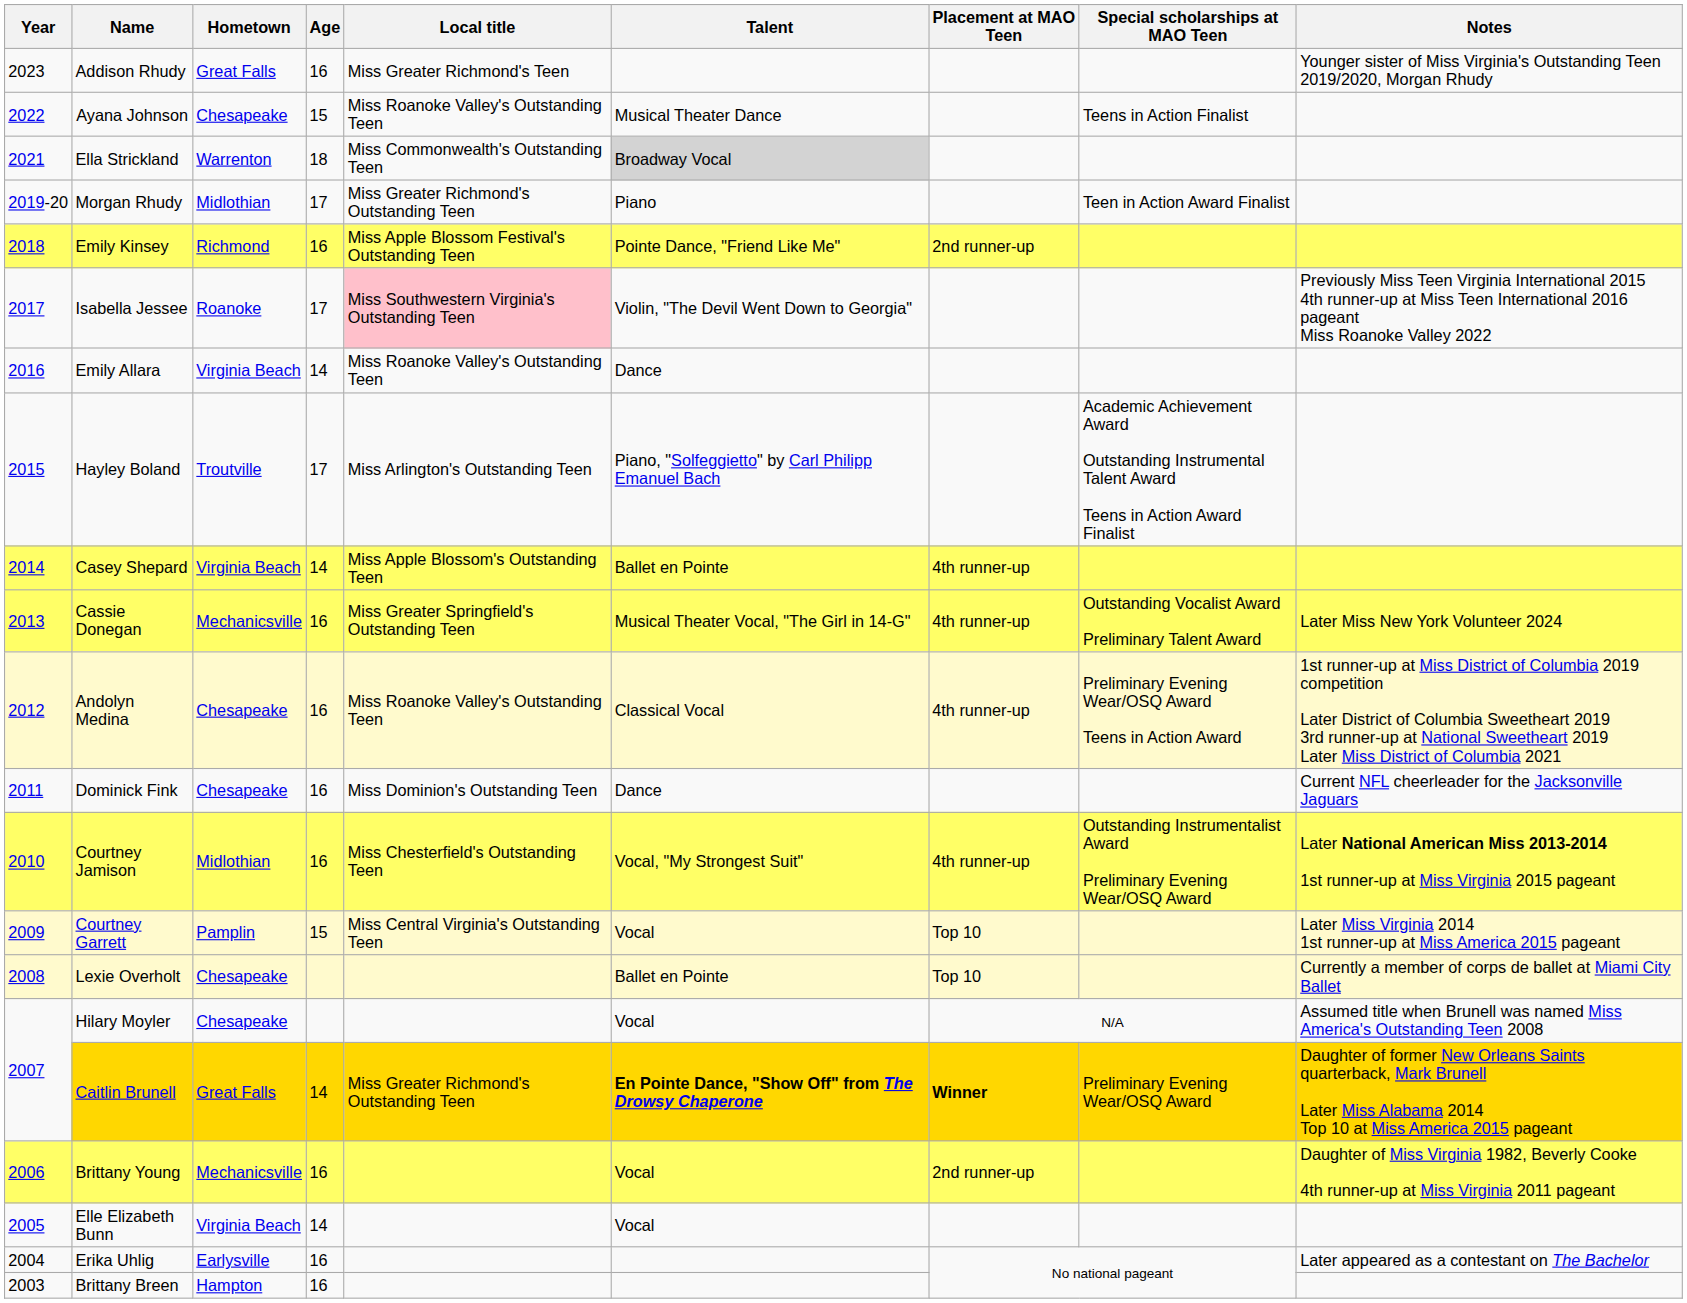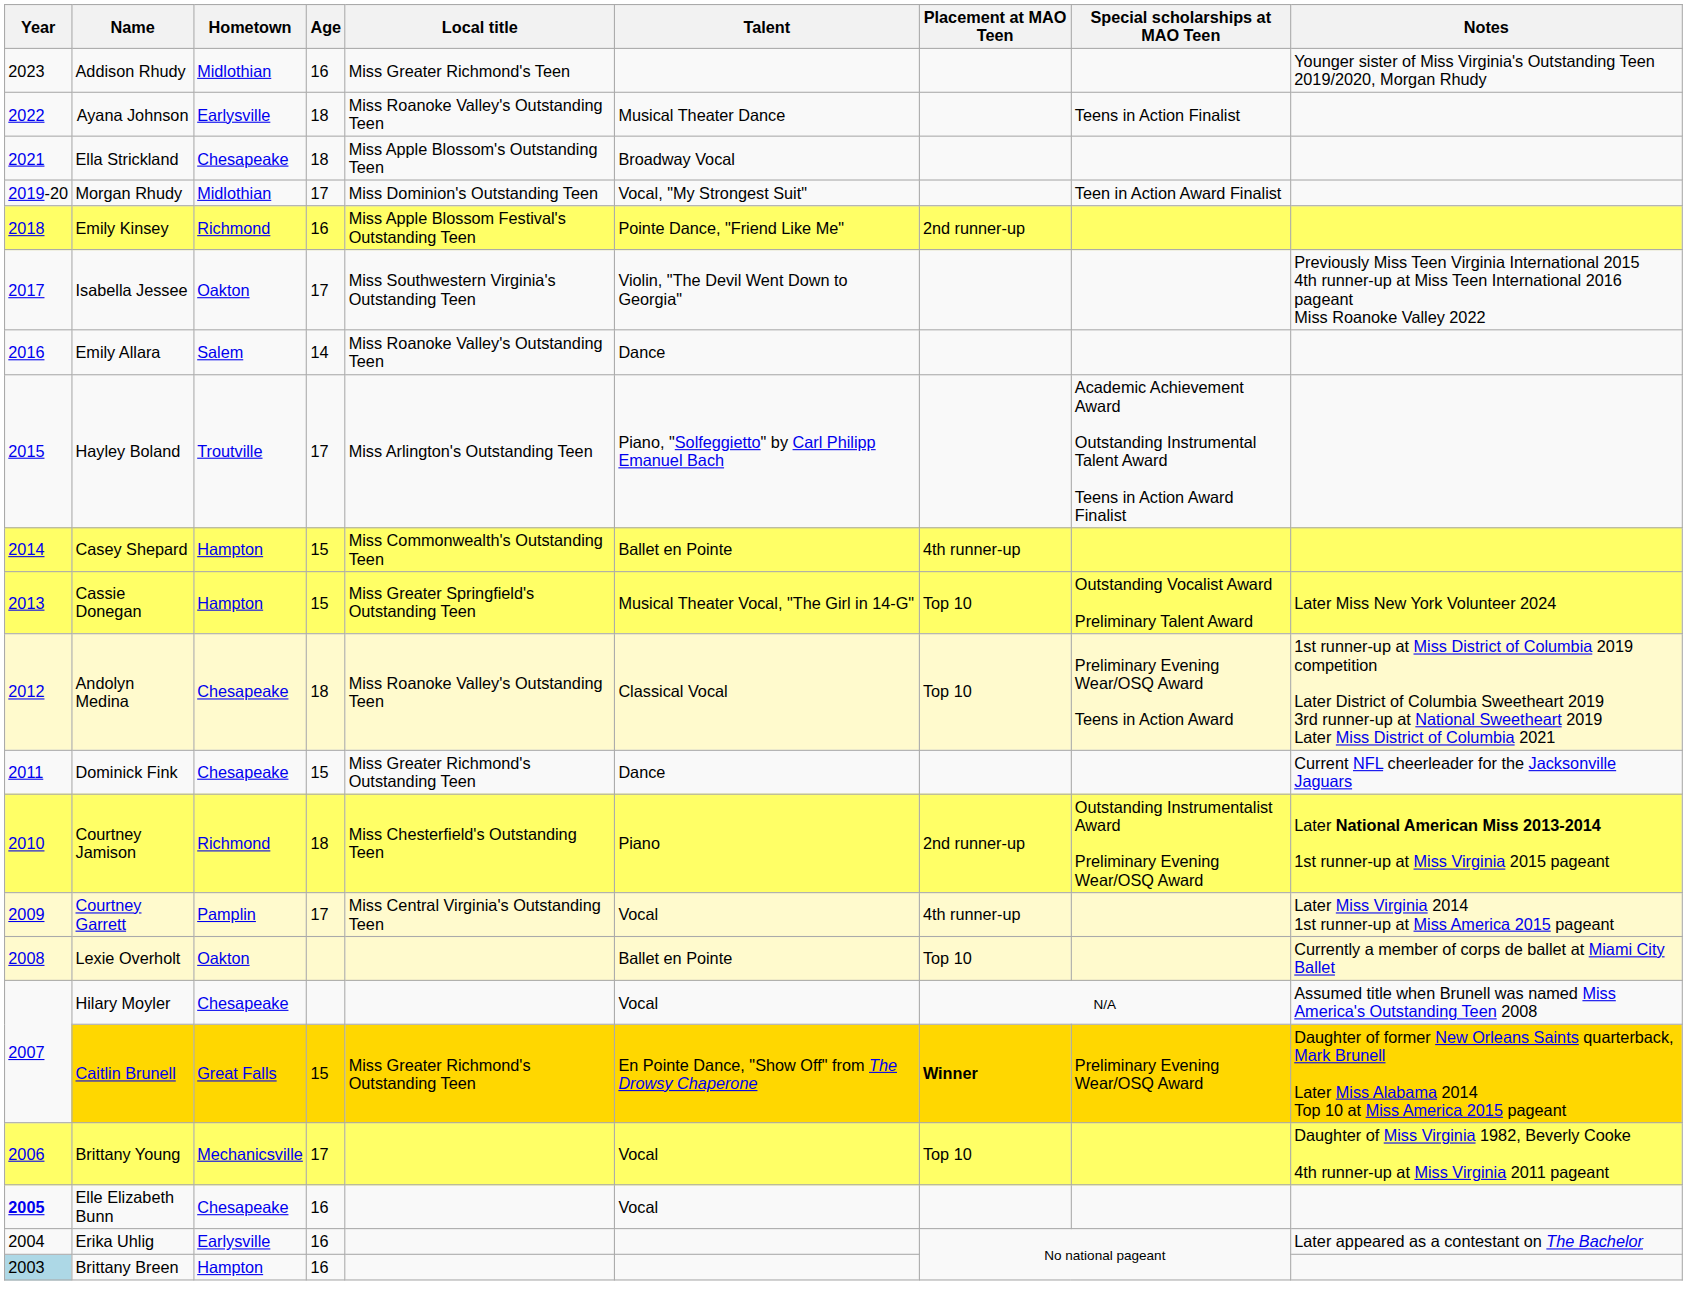Addison Rhudy | Hometown: Great Falls -> Midlothian
Ayana Johnson | Hometown: Chesapeake -> Earlysville
Ayana Johnson | Age: 15 -> 18
Ella Strickland | Hometown: Warrenton -> Chesapeake
Ella Strickland | Local title: Miss Commonwealth's Outstanding Teen -> Miss Apple Blossom's Outstanding Teen
Ella Strickland | Talent: lightgrey background -> no background
Morgan Rhudy | Local title: Miss Greater Richmond's Outstanding Teen -> Miss Dominion's Outstanding Teen
Morgan Rhudy | Talent: Piano -> Vocal, "My Strongest Suit"
Isabella Jessee | Hometown: Roanoke -> Oakton
Isabella Jessee | Local title: pink background -> no background
Emily Allara | Hometown: Virginia Beach -> Salem
Casey Shepard | Hometown: Virginia Beach -> Hampton
Casey Shepard | Age: 14 -> 15
Casey Shepard | Local title: Miss Apple Blossom's Outstanding Teen -> Miss Commonwealth's Outstanding Teen
Cassie Donegan | Hometown: Mechanicsville -> Hampton
Cassie Donegan | Age: 16 -> 15
Cassie Donegan | Placement at MAO Teen: 4th runner-up -> Top 10
Andolyn Medina | Age: 16 -> 18
Andolyn Medina | Placement at MAO Teen: 4th runner-up -> Top 10
Dominick Fink | Age: 16 -> 15
Dominick Fink | Local title: Miss Dominion's Outstanding Teen -> Miss Greater Richmond's Outstanding Teen
Courtney Jamison | Hometown: Midlothian -> Richmond
Courtney Jamison | Age: 16 -> 18
Courtney Jamison | Talent: Vocal, "My Strongest Suit" -> Piano
Courtney Jamison | Placement at MAO Teen: 4th runner-up -> 2nd runner-up
Courtney Garrett | Age: 15 -> 17
Courtney Garrett | Placement at MAO Teen: Top 10 -> 4th runner-up
Lexie Overholt | Hometown: Chesapeake -> Oakton
Caitlin Brunell | Age: 14 -> 15
Caitlin Brunell | Talent: bold -> normal
Brittany Young | Age: 16 -> 17
Brittany Young | Placement at MAO Teen: 2nd runner-up -> Top 10
Elle Elizabeth Bunn | Year: normal -> bold
Elle Elizabeth Bunn | Hometown: Virginia Beach -> Chesapeake
Elle Elizabeth Bunn | Age: 14 -> 16
Brittany Breen | Year: no background -> lightblue background
